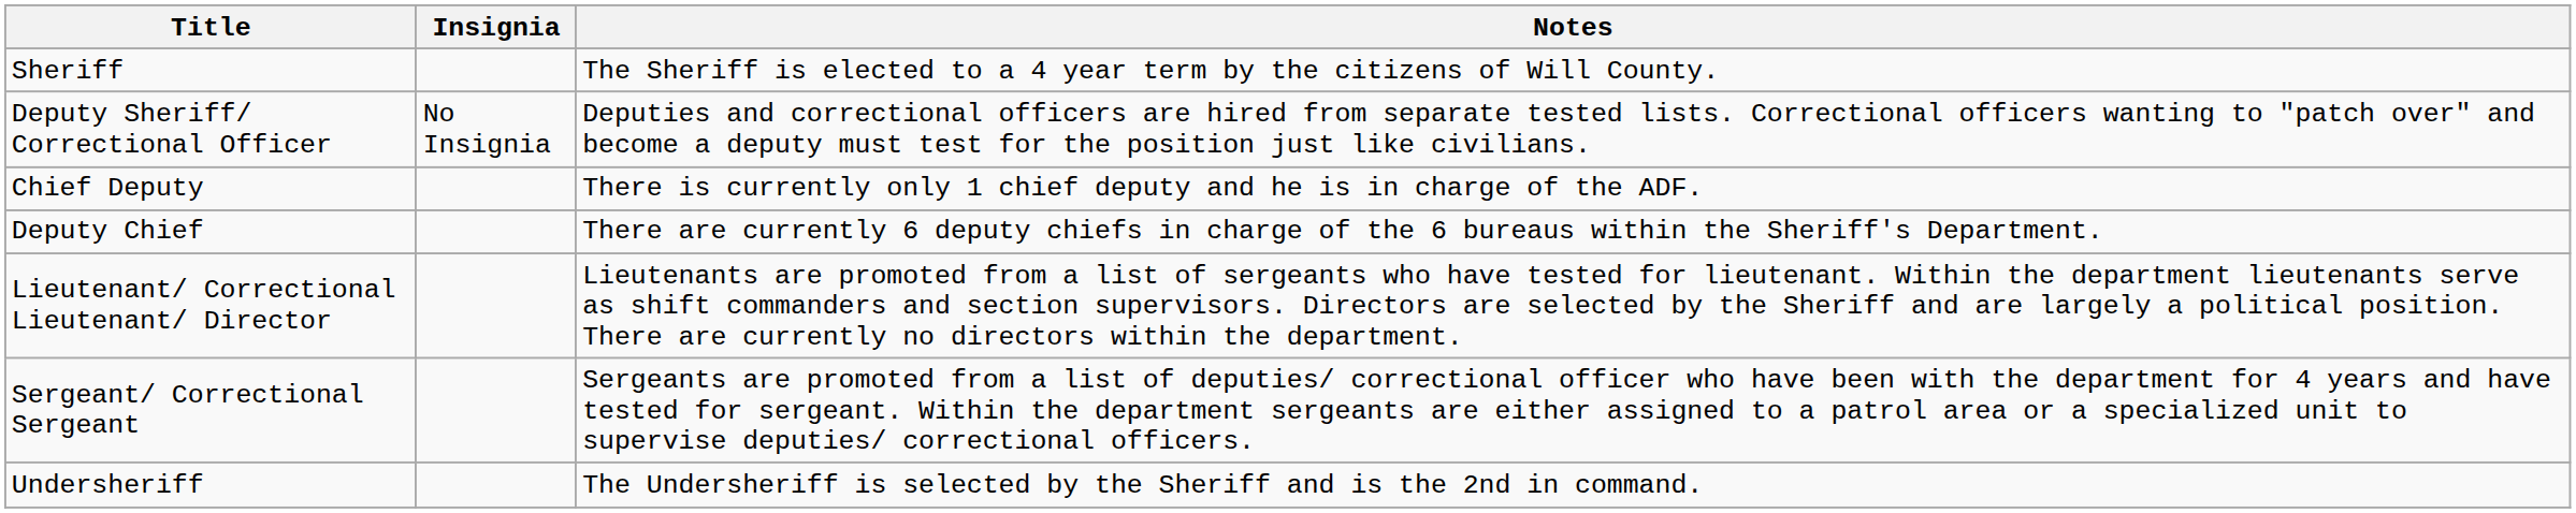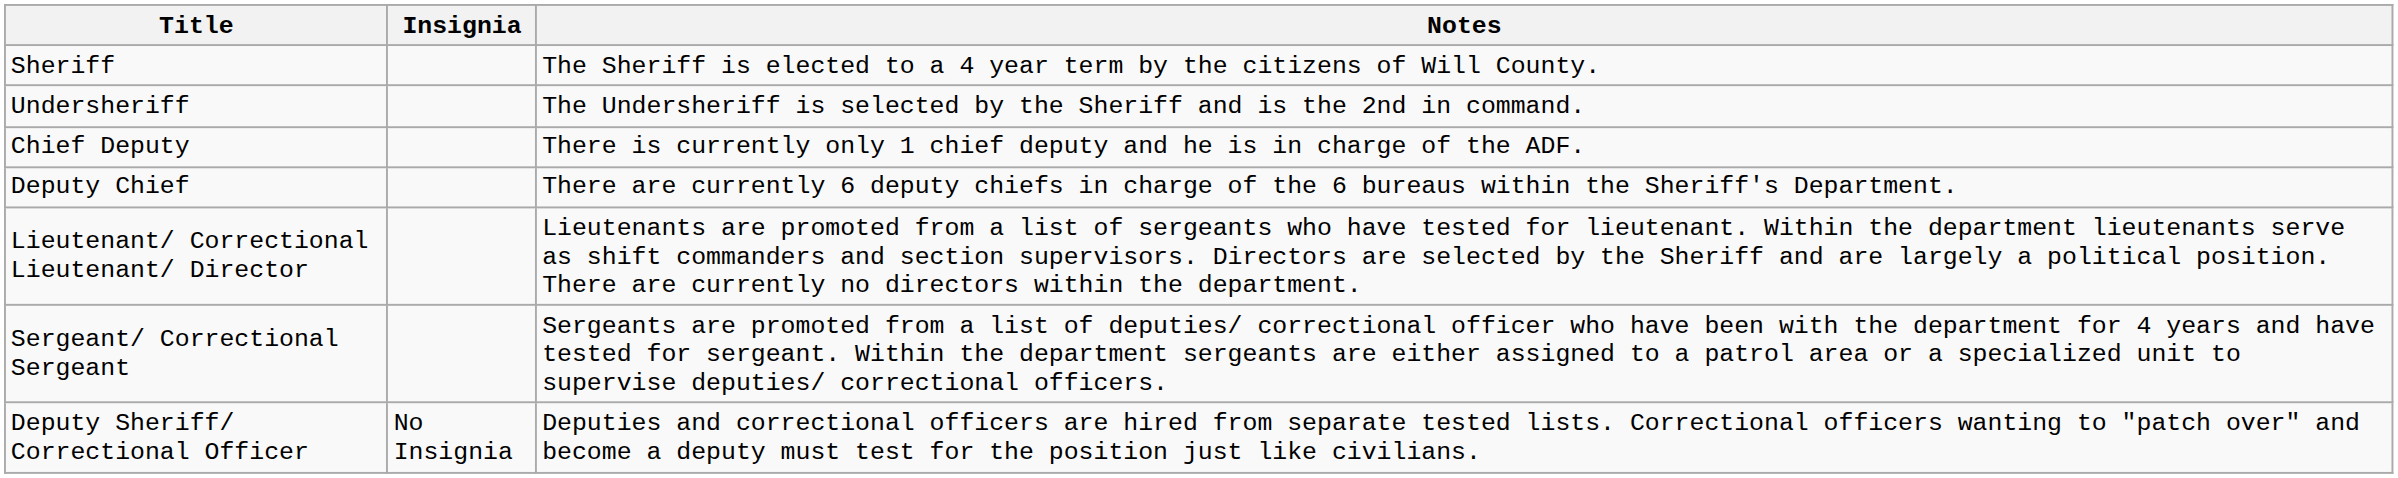rows swapped: Undersheriff <-> Deputy Sheriff/ Correctional Officer
